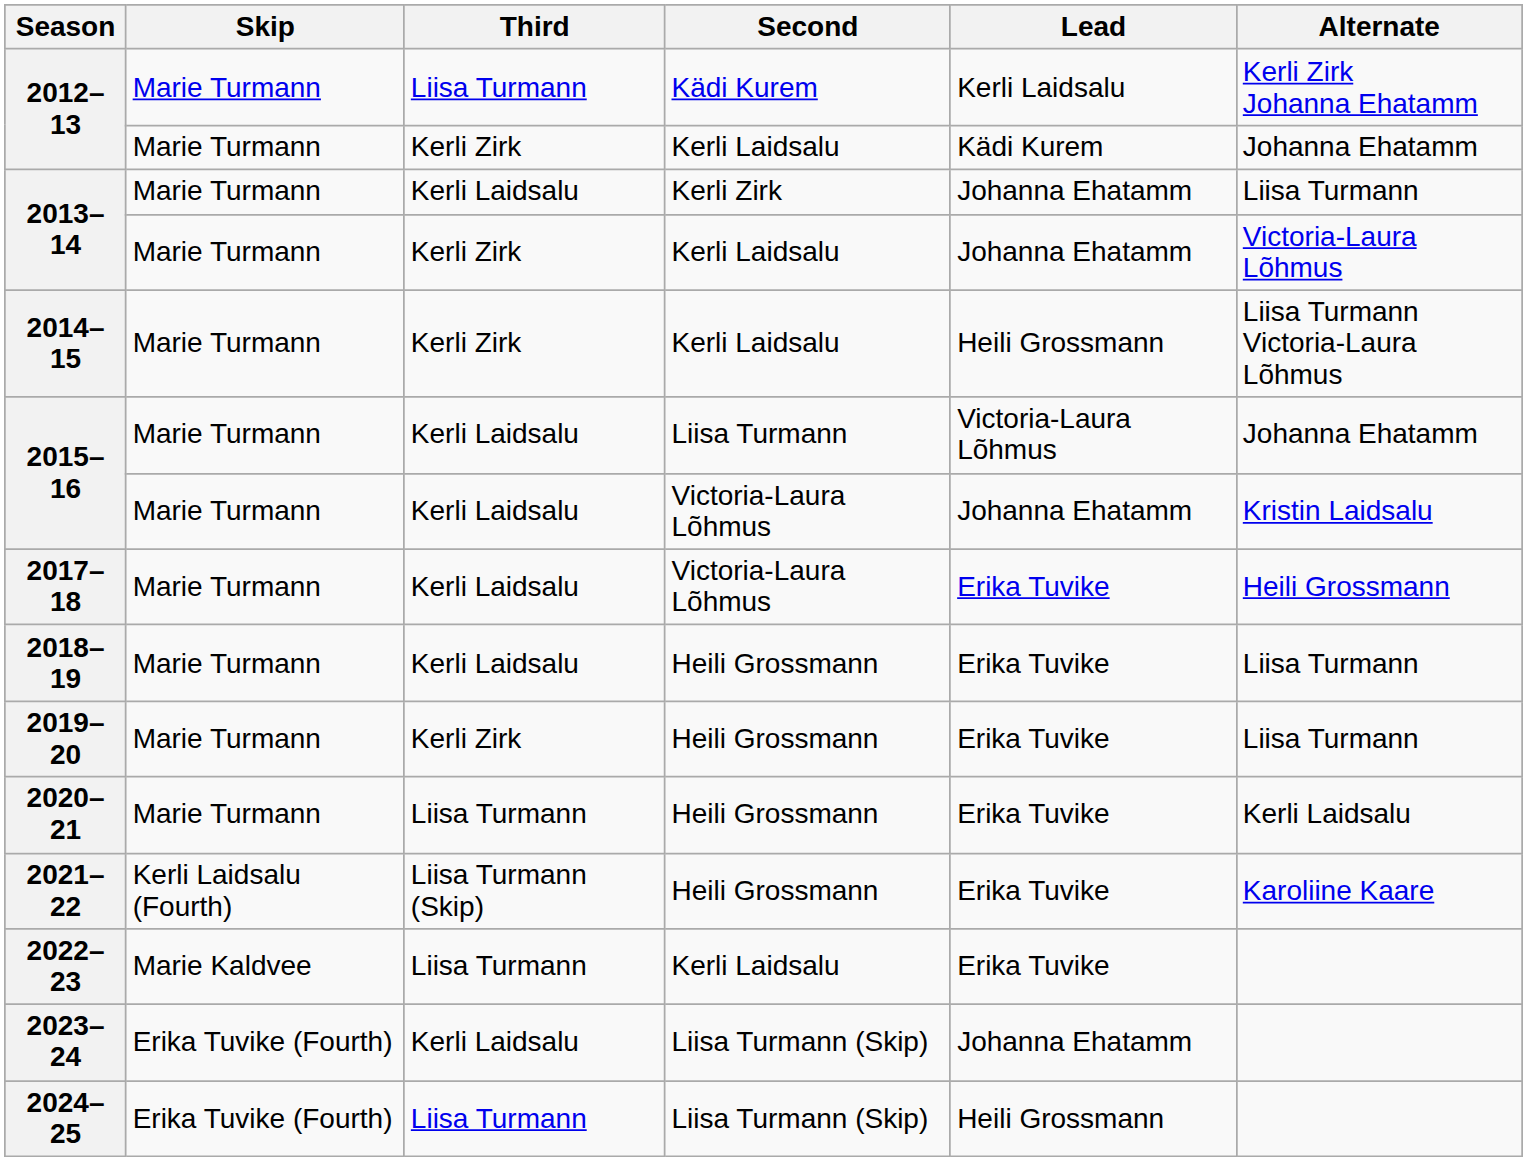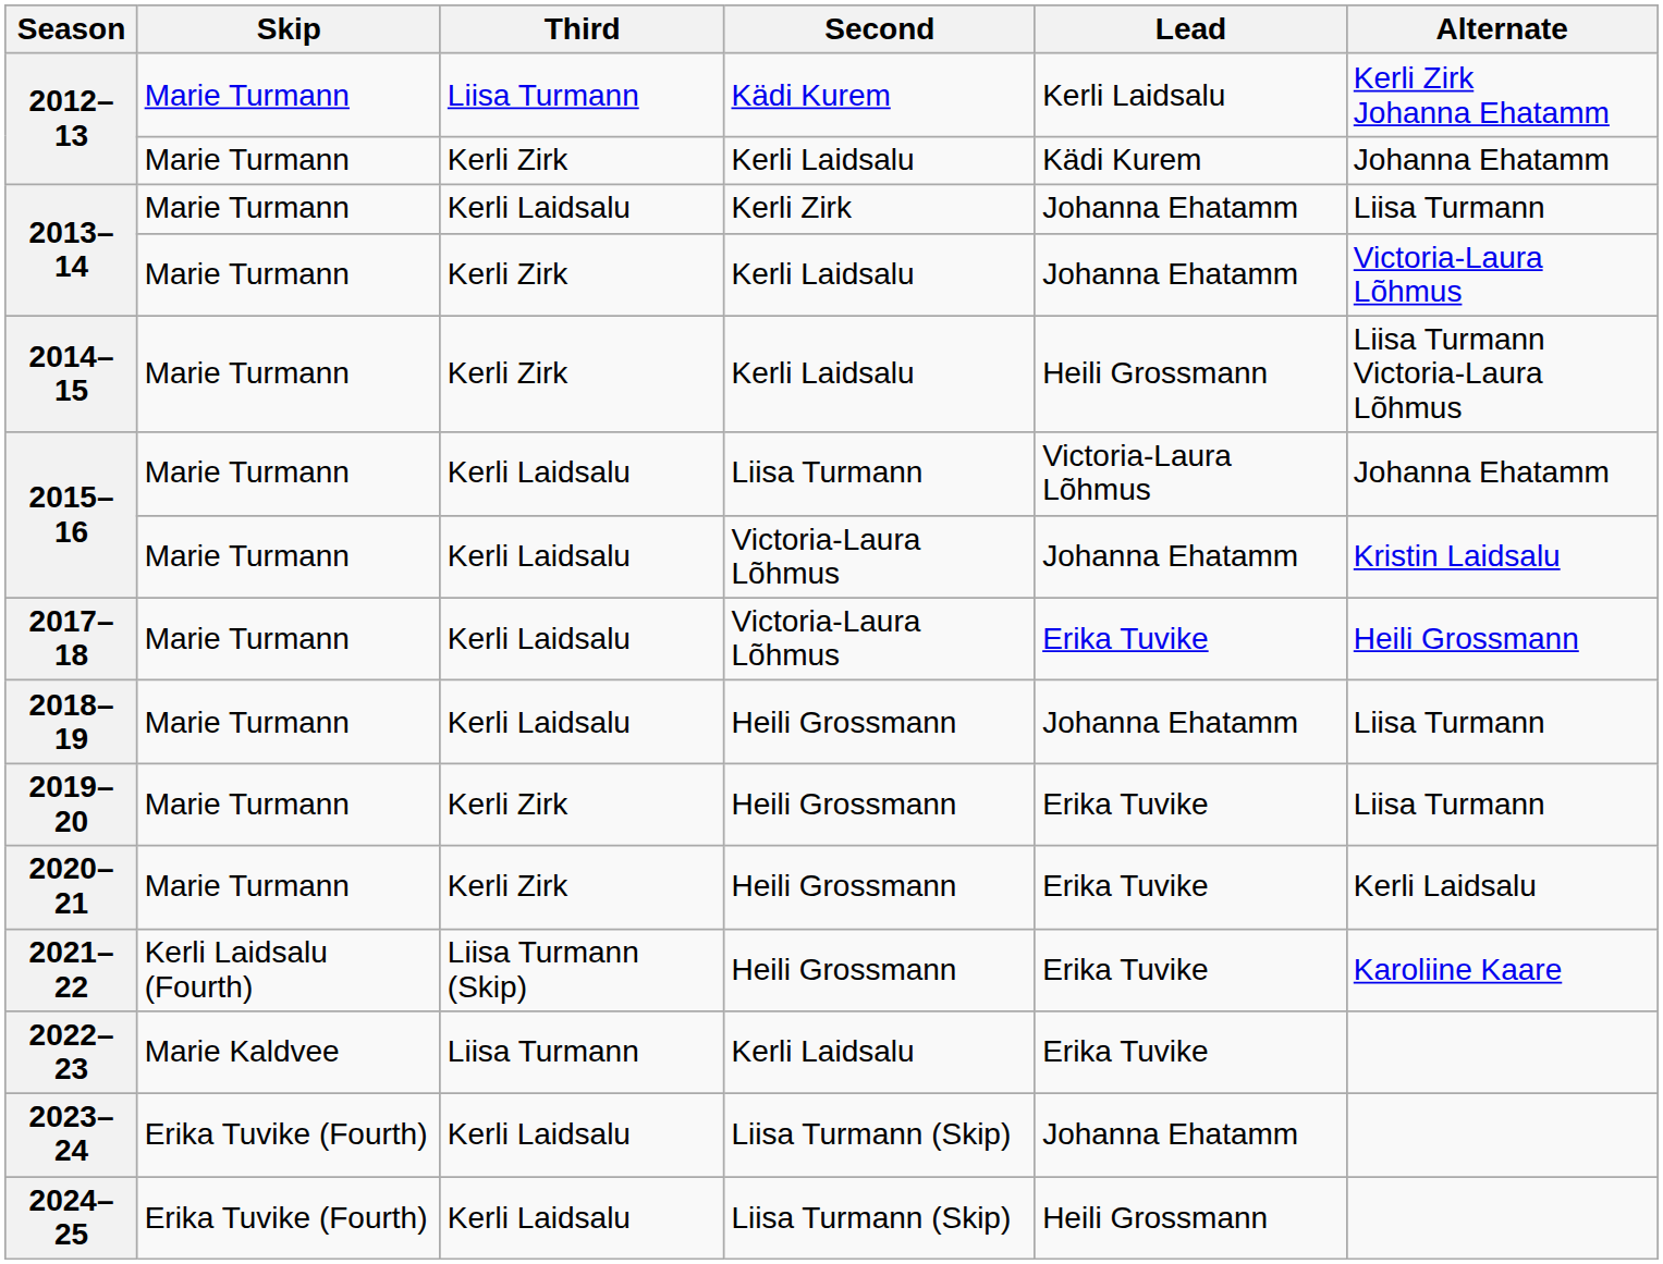2018–19 | Lead: Erika Tuvike -> Johanna Ehatamm
2020–21 | Third: Liisa Turmann -> Kerli Zirk
2024–25 | Third: Liisa Turmann -> Kerli Laidsalu
